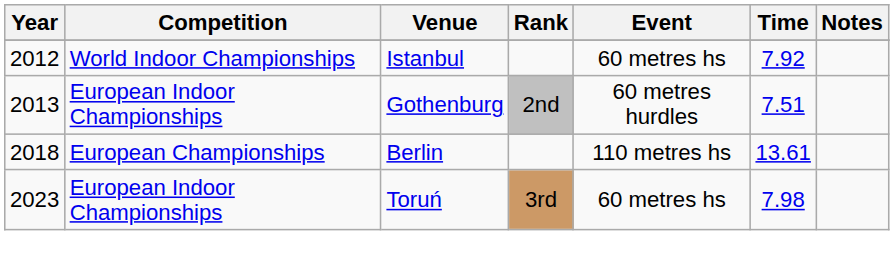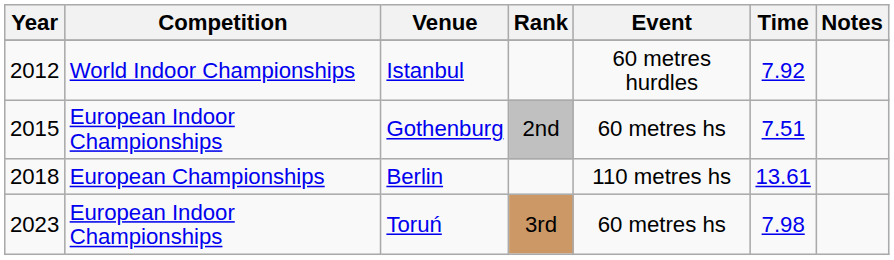Istanbul | Event: 60 metres hs -> 60 metres hurdles
Gothenburg | Year: 2013 -> 2015
Gothenburg | Event: 60 metres hurdles -> 60 metres hs
